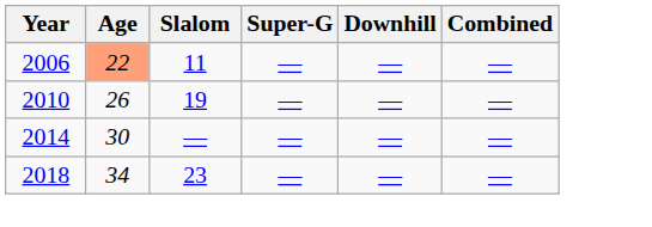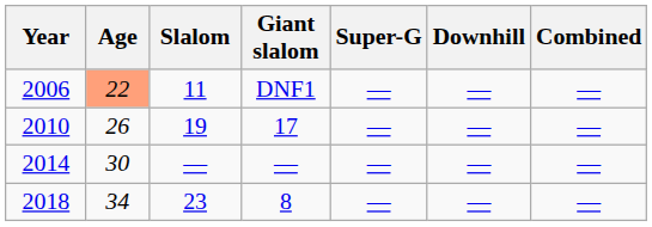+ column: Giant slalom | DNF1 | 17 | — | 8
